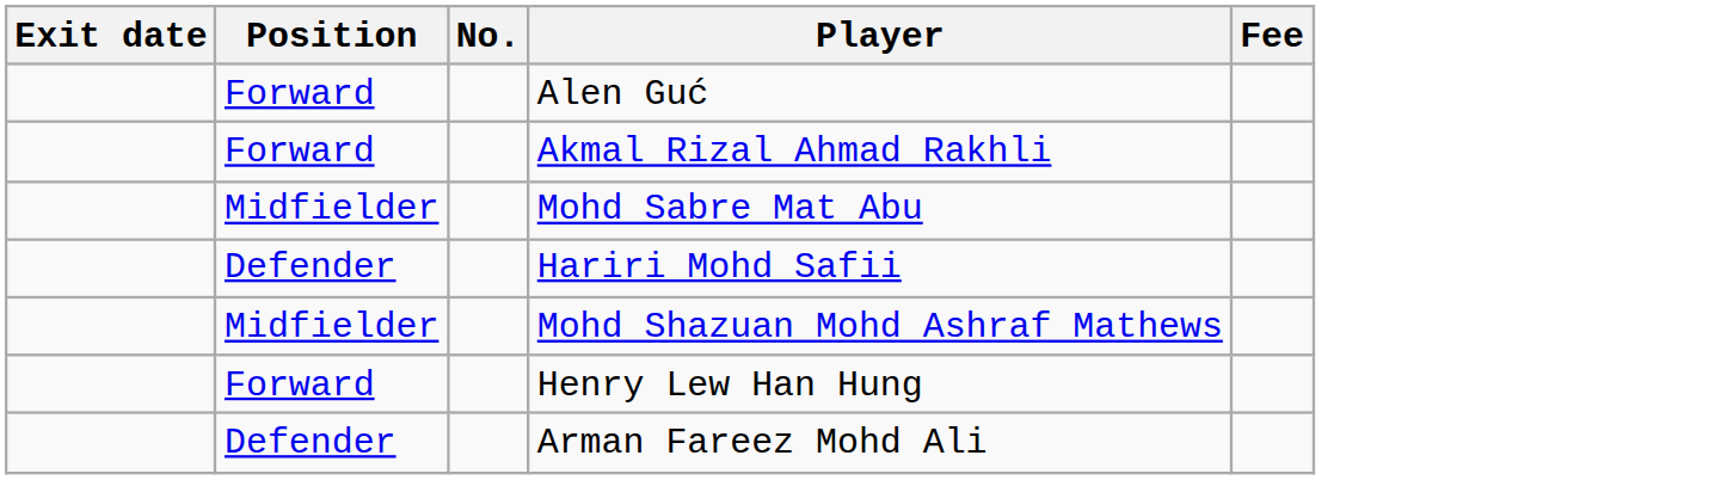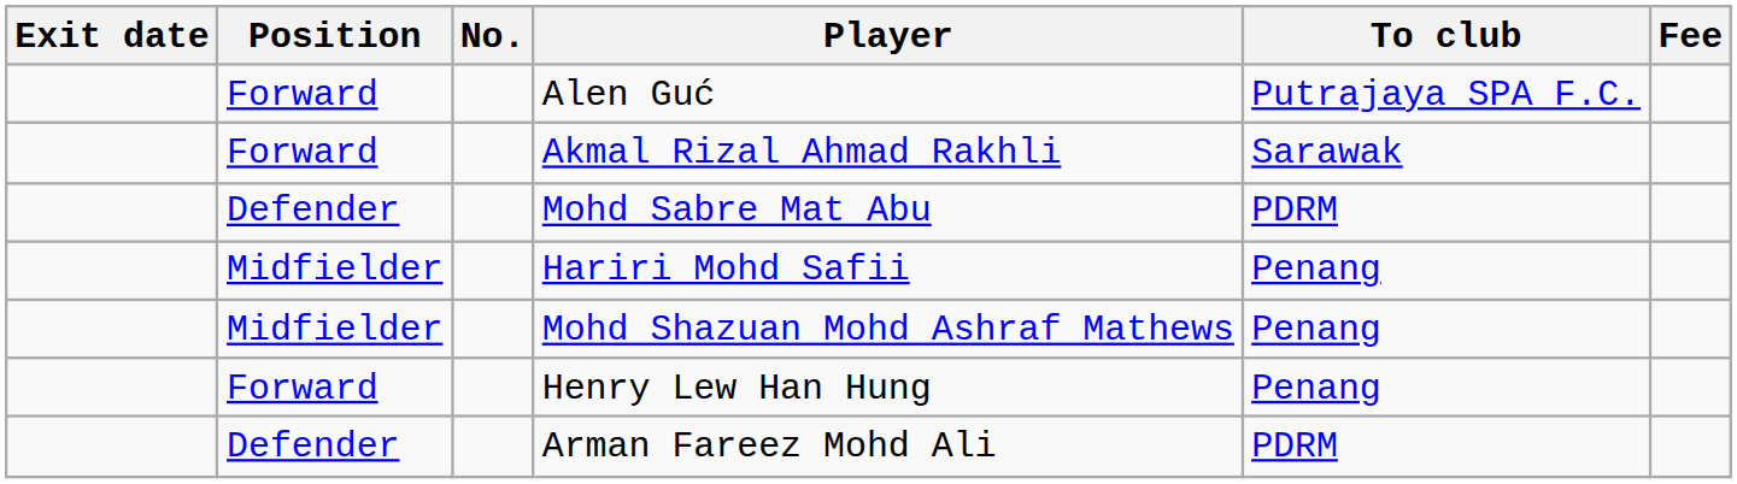+ column: To club | Putrajaya SPA F.C. | Sarawak | PDRM | Penang | Penang | Penang | PDRM
Mohd Sabre Mat Abu | Position: Midfielder -> Defender
Hariri Mohd Safii | Position: Defender -> Midfielder
